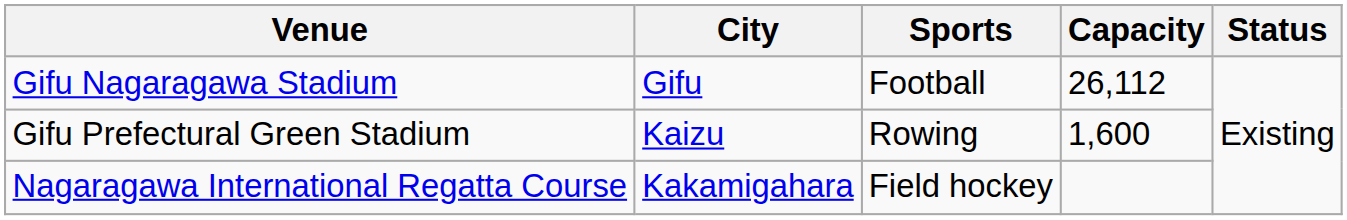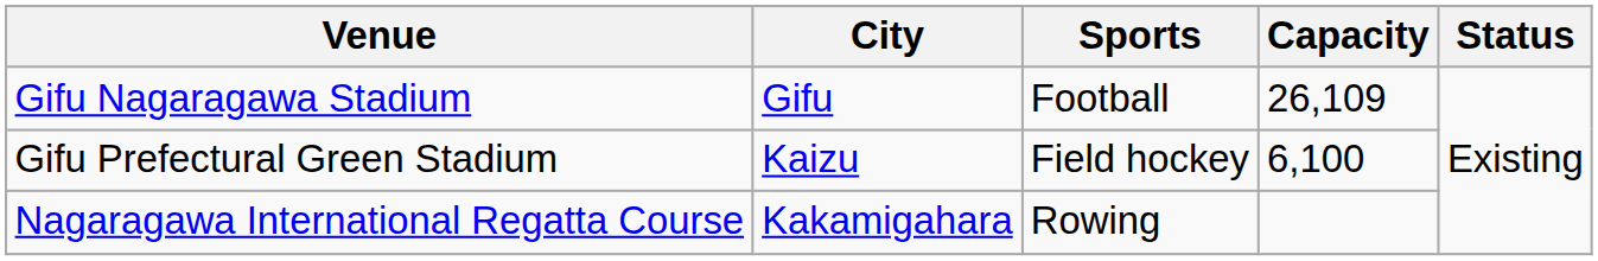Gifu Nagaragawa Stadium | Capacity: 26,112 -> 26,109
Gifu Prefectural Green Stadium | Sports: Rowing -> Field hockey
Gifu Prefectural Green Stadium | Capacity: 1,600 -> 6,100
Nagaragawa International Regatta Course | Sports: Field hockey -> Rowing
